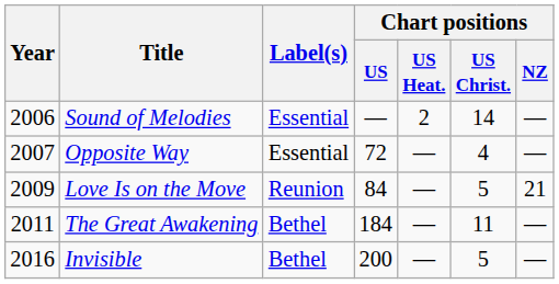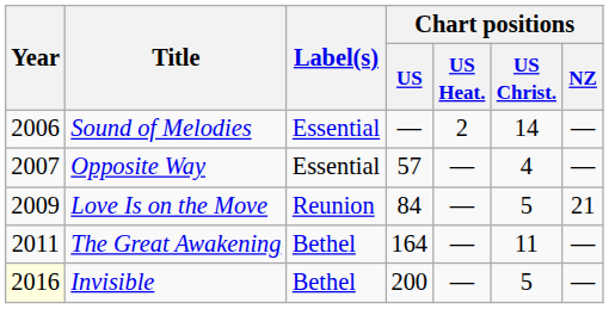Opposite Way | Chart positions / US: 72 -> 57
The Great Awakening | Chart positions / US: 184 -> 164
Invisible | Year: no background -> lightyellow background
